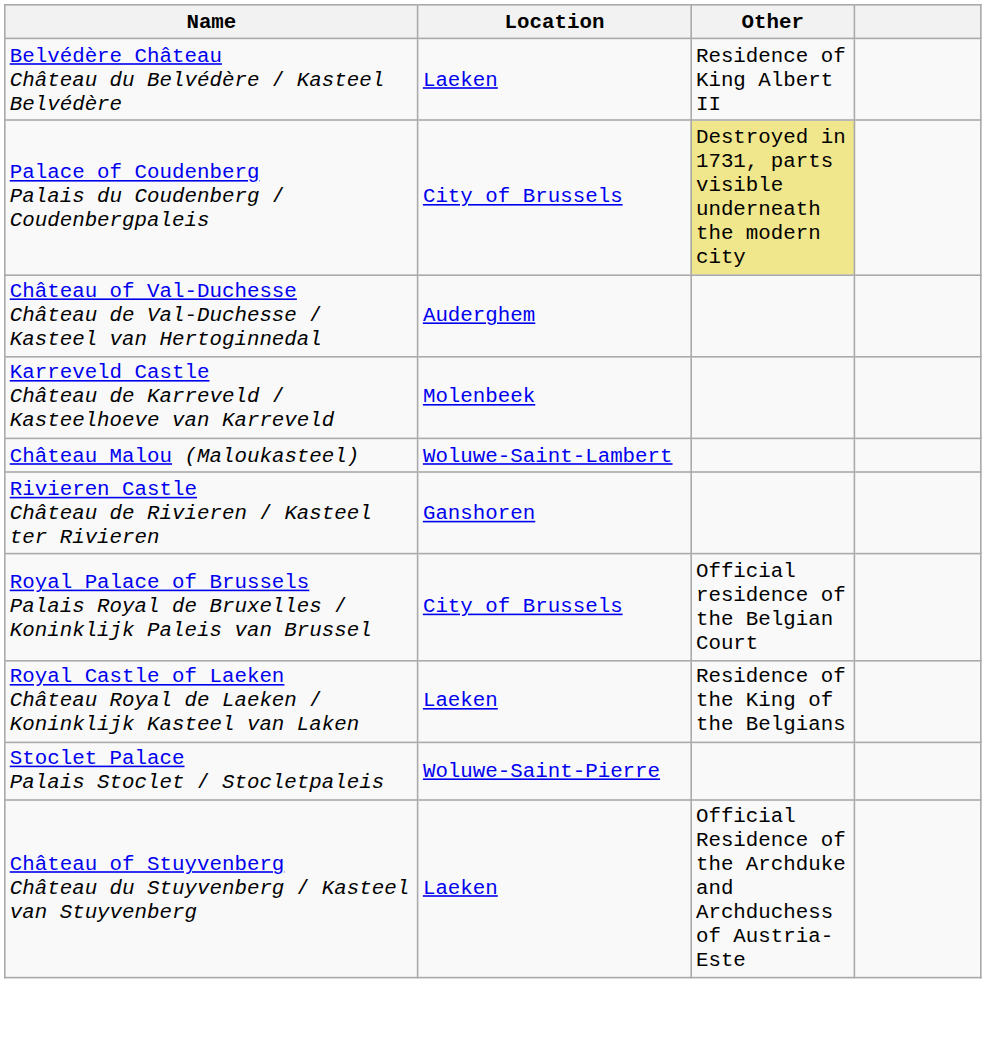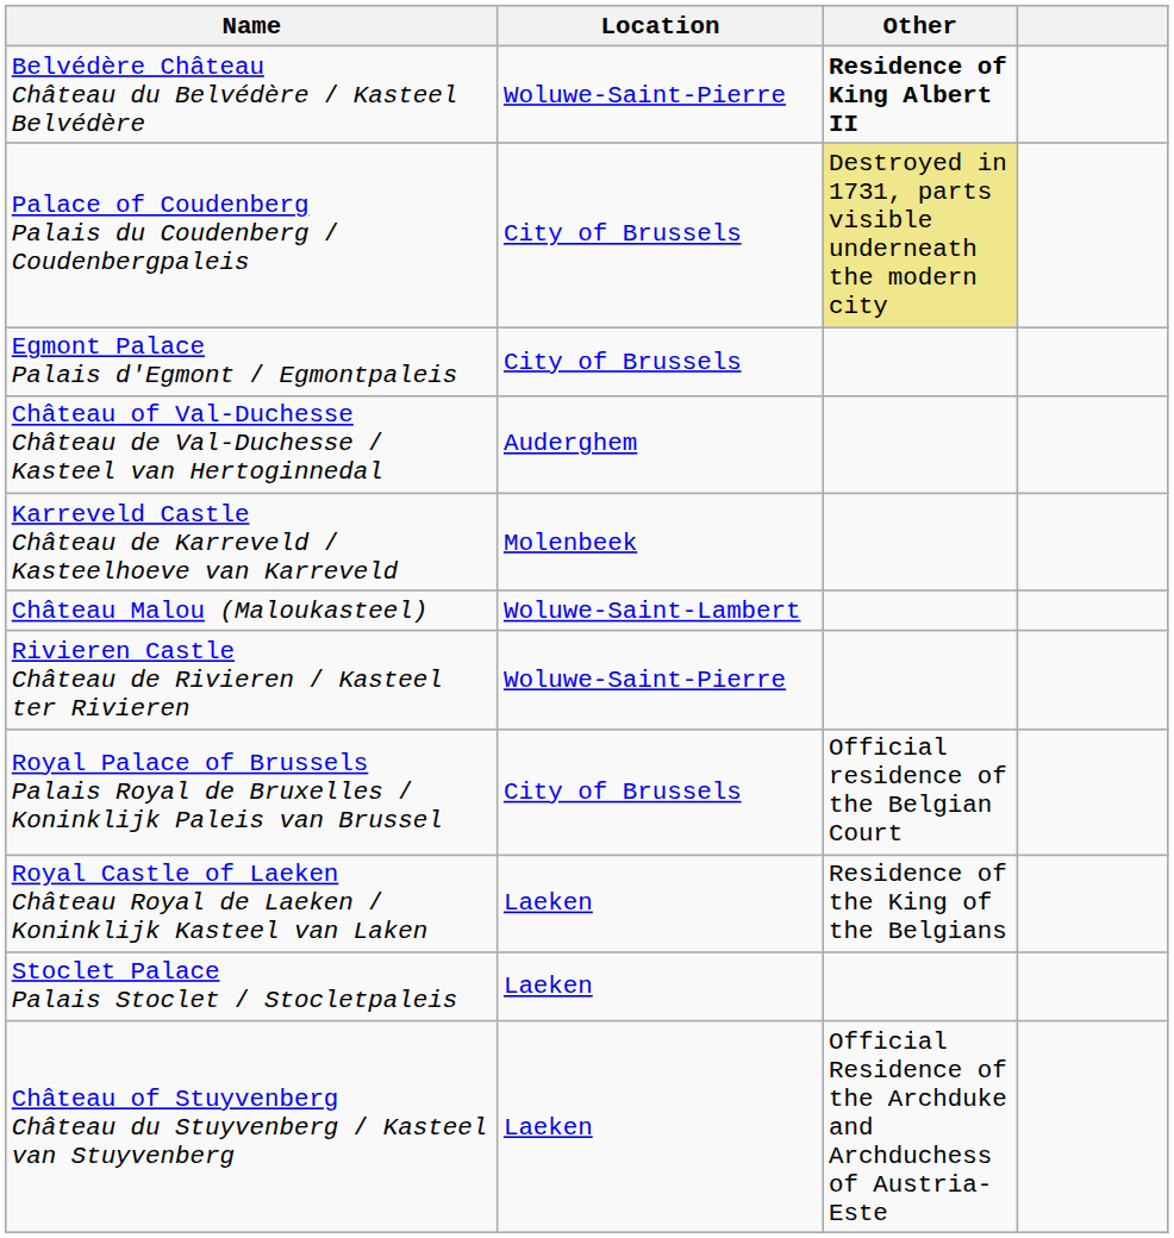Belvédère Château Château du Belvédère / Kasteel Belvédère | Location: Laeken -> Woluwe-Saint-Pierre
Belvédère Château Château du Belvédère / Kasteel Belvédère | Other: normal -> bold
+ row: Egmont Palace Palais d'Egmont / Egmontpaleis | City of Brussels
Rivieren Castle Château de Rivieren / Kasteel ter Rivieren | Location: Ganshoren -> Woluwe-Saint-Pierre
Stoclet Palace Palais Stoclet / Stocletpaleis | Location: Woluwe-Saint-Pierre -> Laeken
